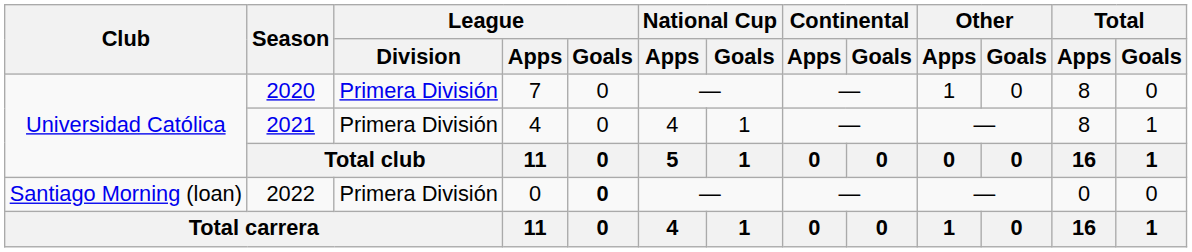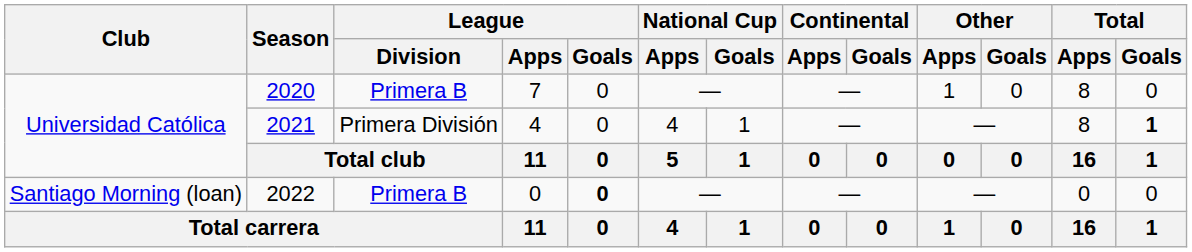2020 | League / Division: Primera División -> Primera B
2021 | Total / Goals: normal -> bold
2022 | League / Division: Primera División -> Primera B
